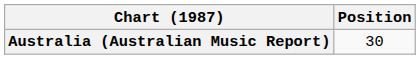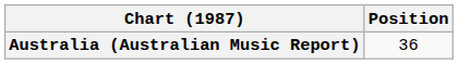Australia (Australian Music Report) | Position: 30 -> 36
